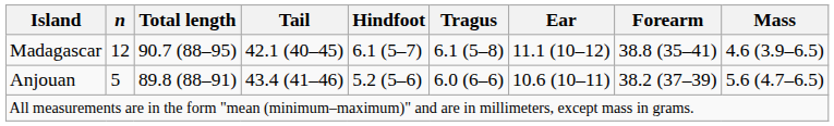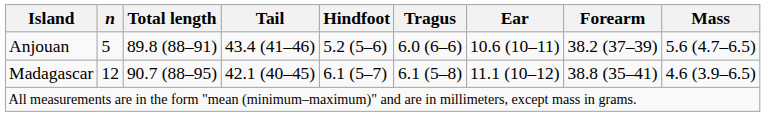rows swapped: Anjouan <-> Madagascar
